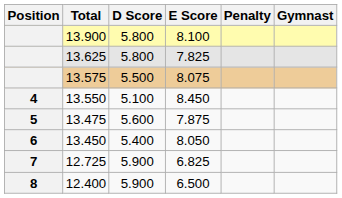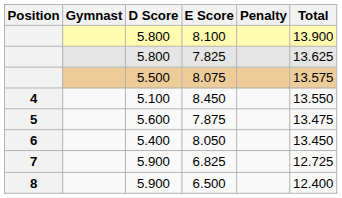columns swapped: Gymnast <-> Total
